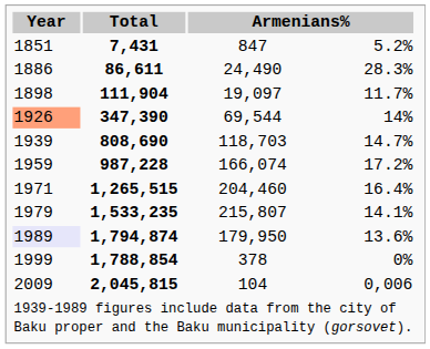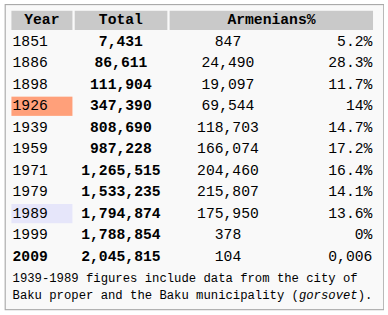1,794,874 | column 3: 179,950 -> 175,950
2,045,815 | Year: normal -> bold
